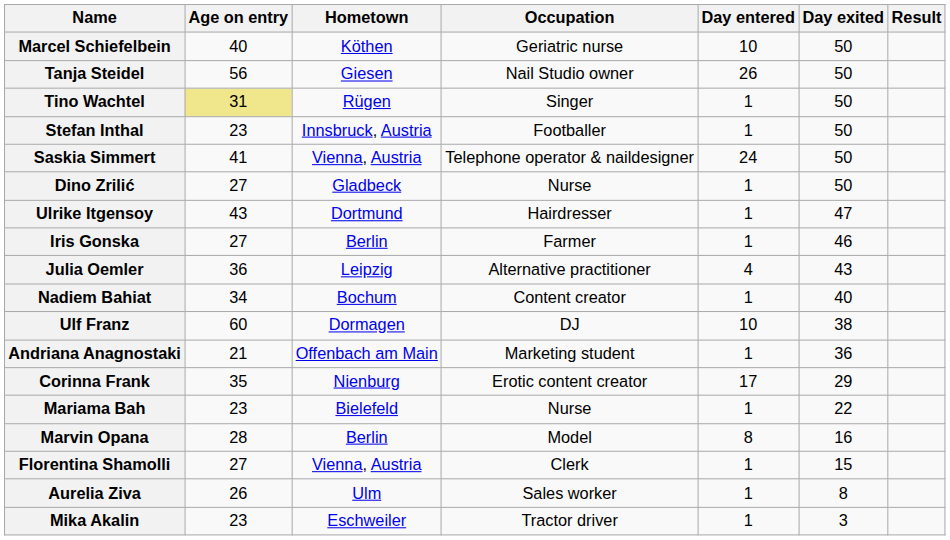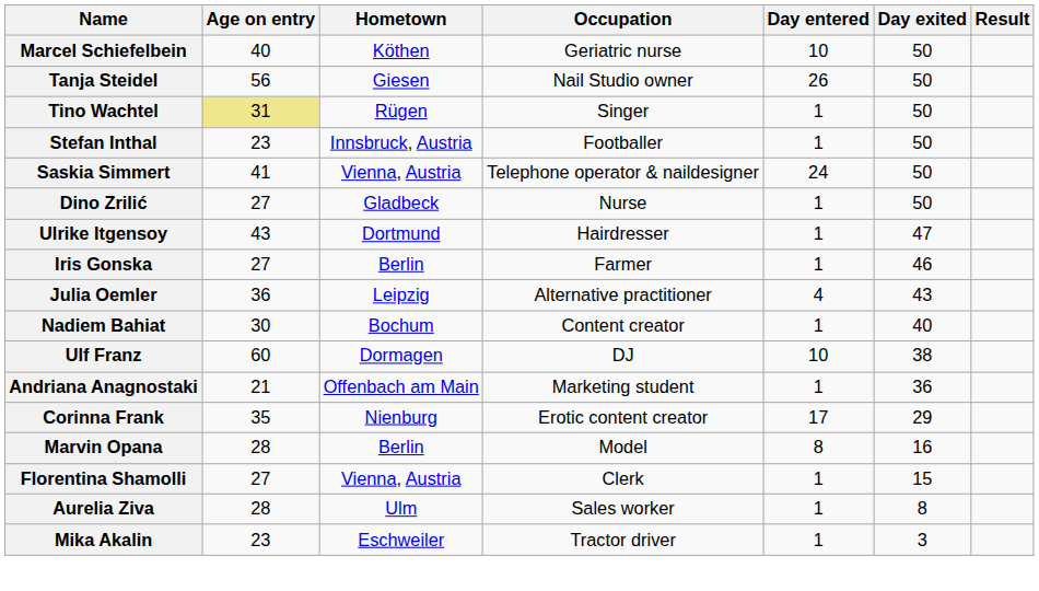Nadiem Bahiat | Age on entry: 34 -> 30
- row: Mariama Bah | 23 | Bielefeld | Nurse | 1 | 22
Aurelia Ziva | Age on entry: 26 -> 28
